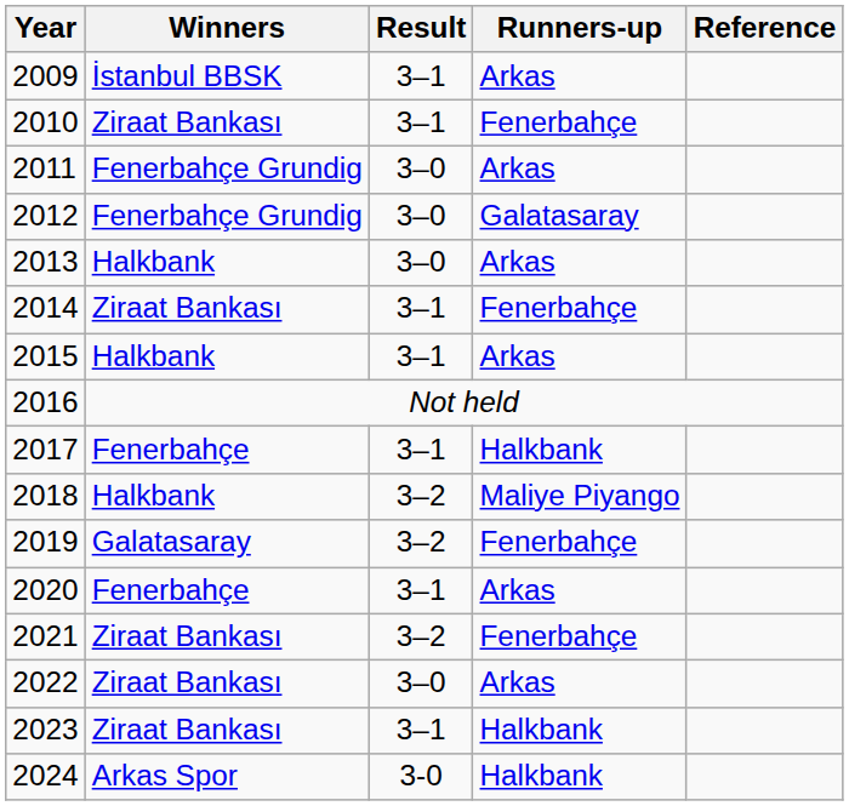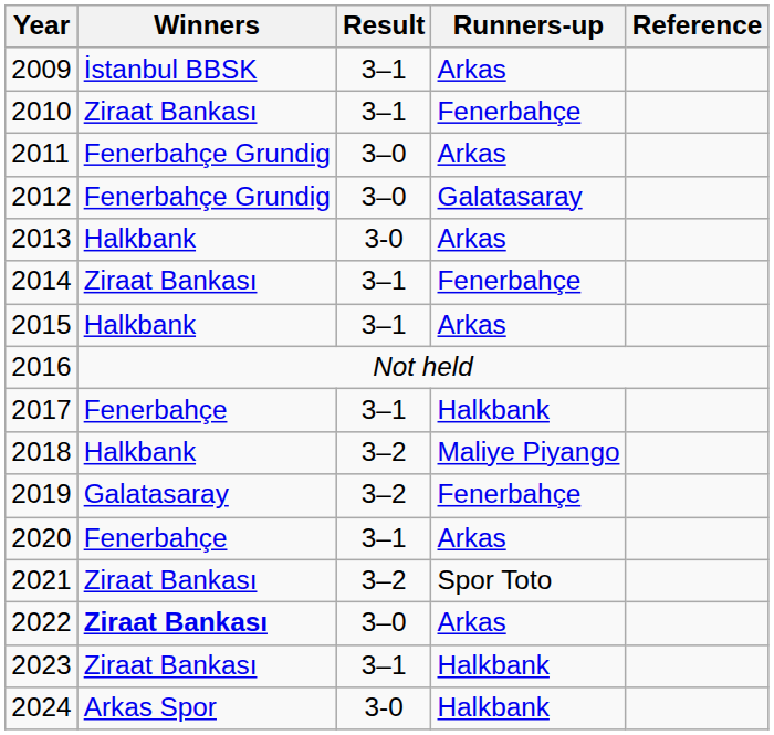2013 | Result: 3–0 -> 3-0
2021 | Runners-up: Fenerbahçe -> Spor Toto
2022 | Winners: normal -> bold
